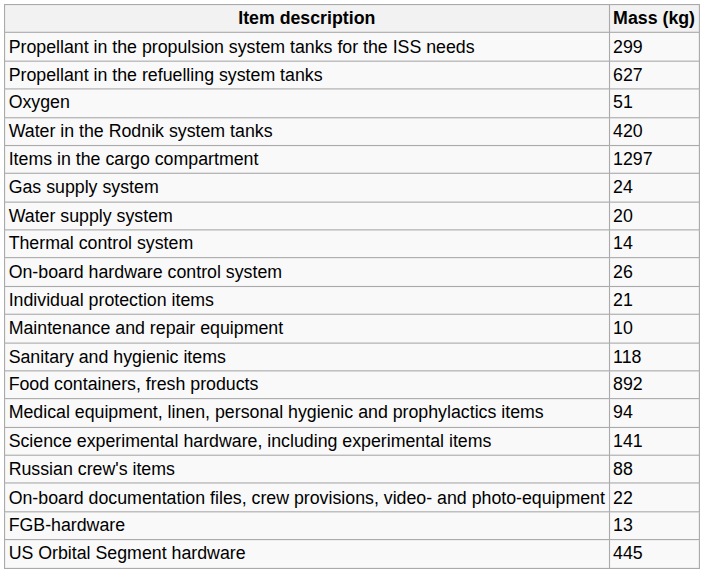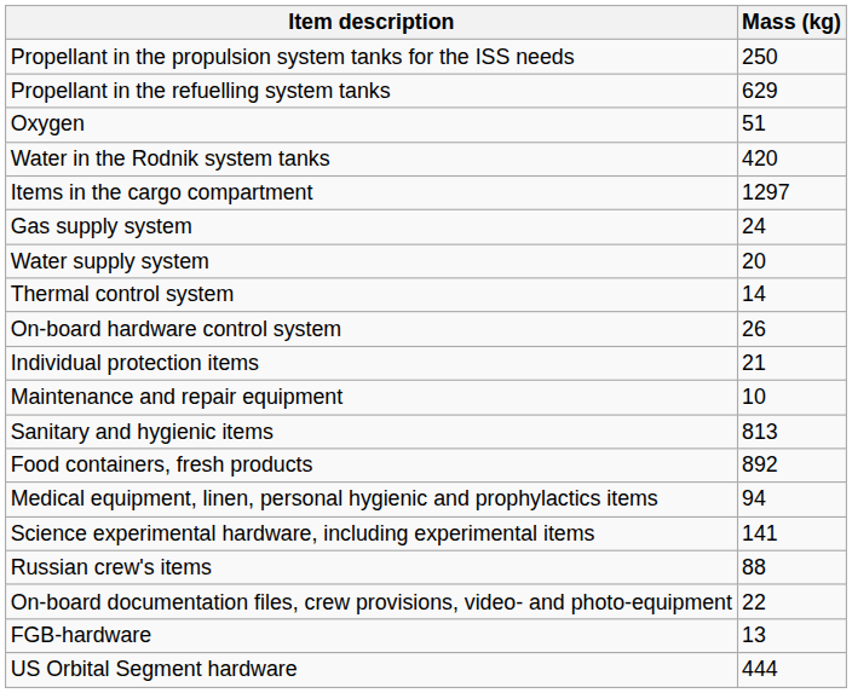Propellant in the propulsion system tanks for the ISS needs | Mass (kg): 299 -> 250
Propellant in the refuelling system tanks | Mass (kg): 627 -> 629
Sanitary and hygienic items | Mass (kg): 118 -> 813
US Orbital Segment hardware | Mass (kg): 445 -> 444
